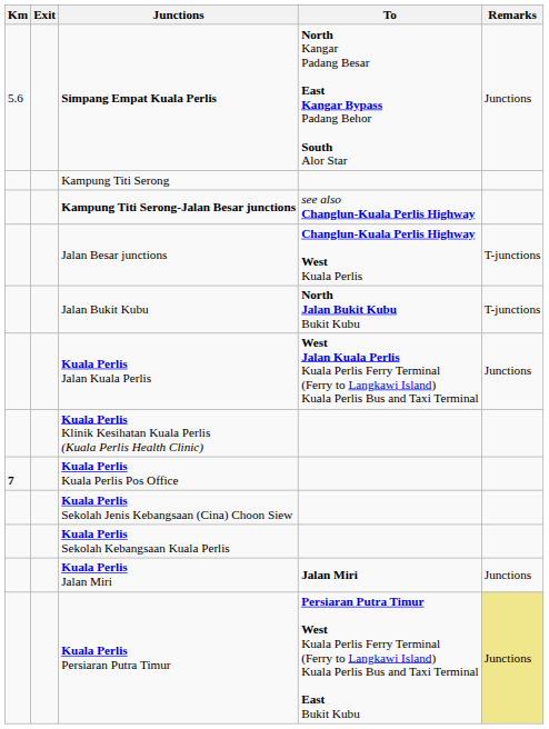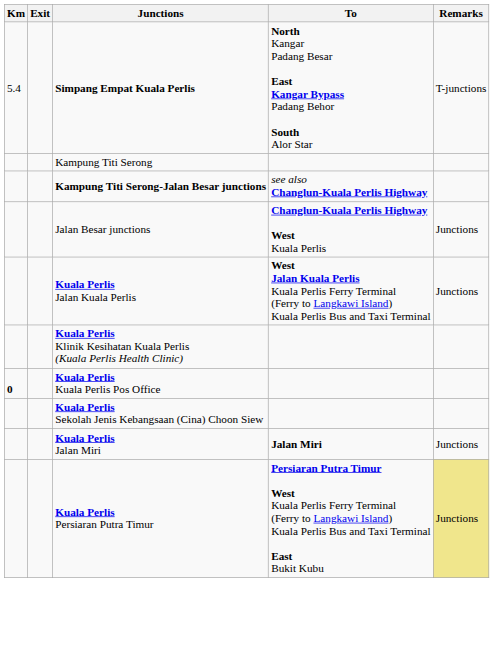Simpang Empat Kuala Perlis | Km: 5.6 -> 5.4
Simpang Empat Kuala Perlis | Remarks: Junctions -> T-junctions
Jalan Besar junctions | Remarks: T-junctions -> Junctions
- row: Jalan Bukit Kubu | North Jalan Bukit Kubu Bukit Kubu | T-junctions
Kuala Perlis Kuala Perlis Pos Office | Km: 7 -> 0
- row: Kuala Perlis Sekolah Kebangsaan Kuala Perlis
